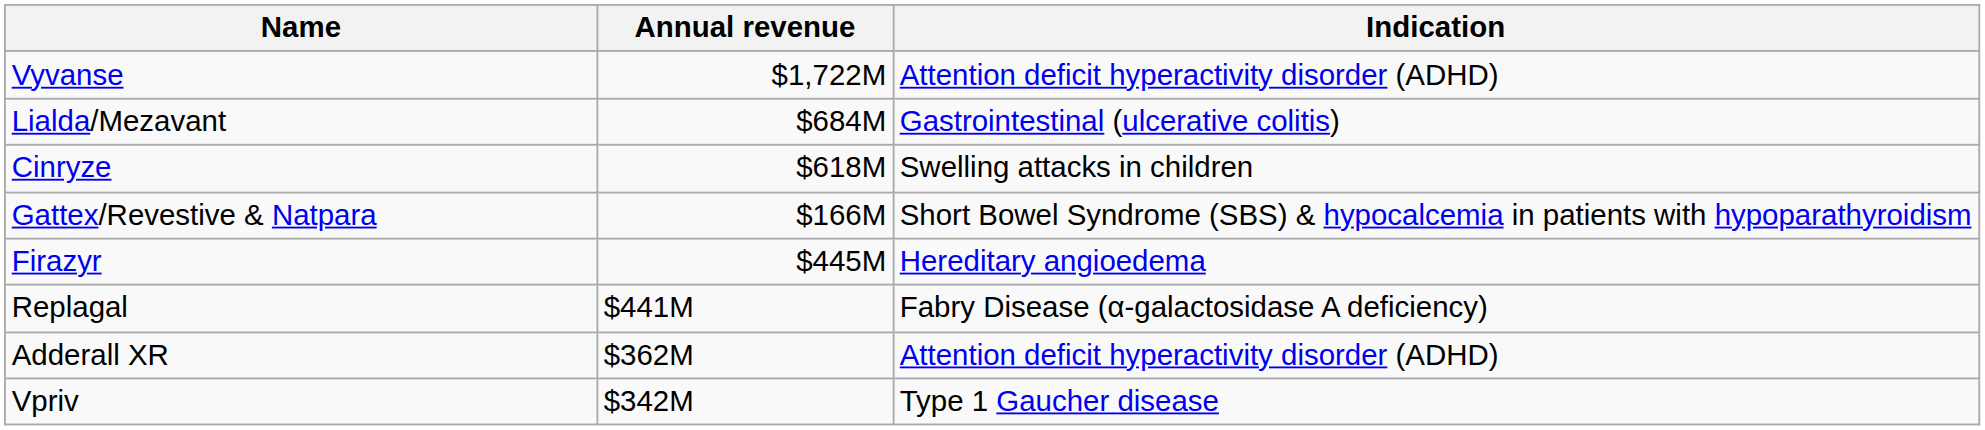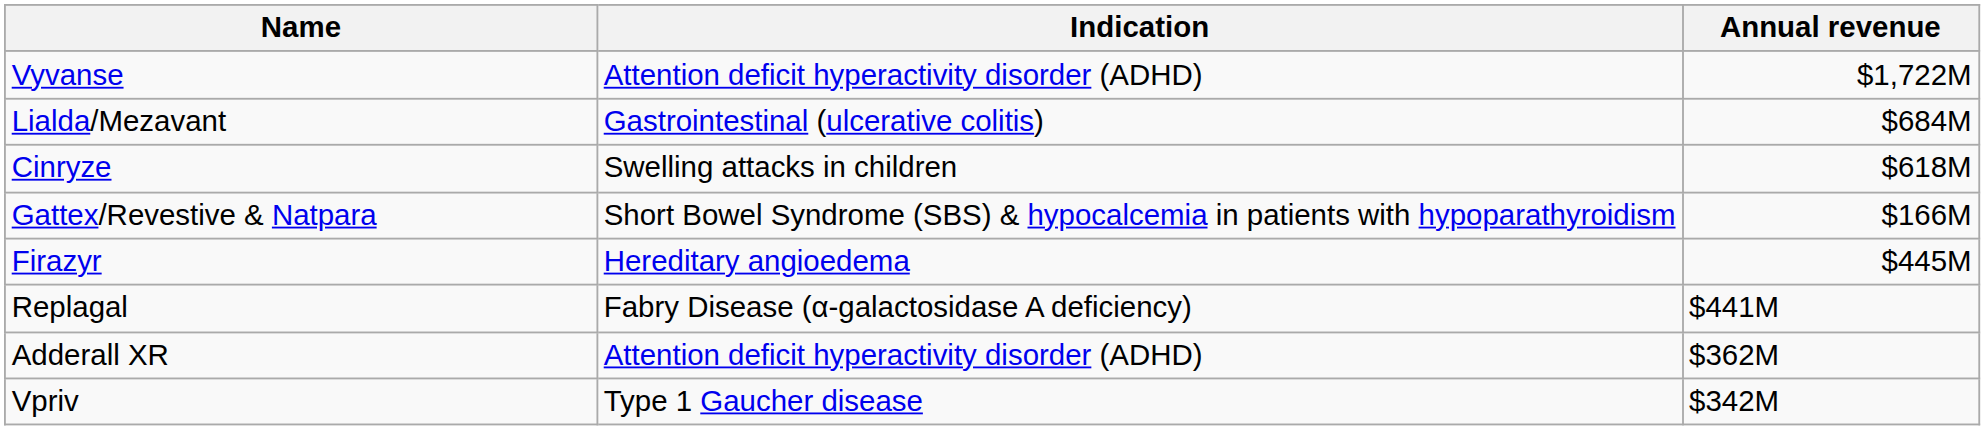columns swapped: Annual revenue <-> Indication
